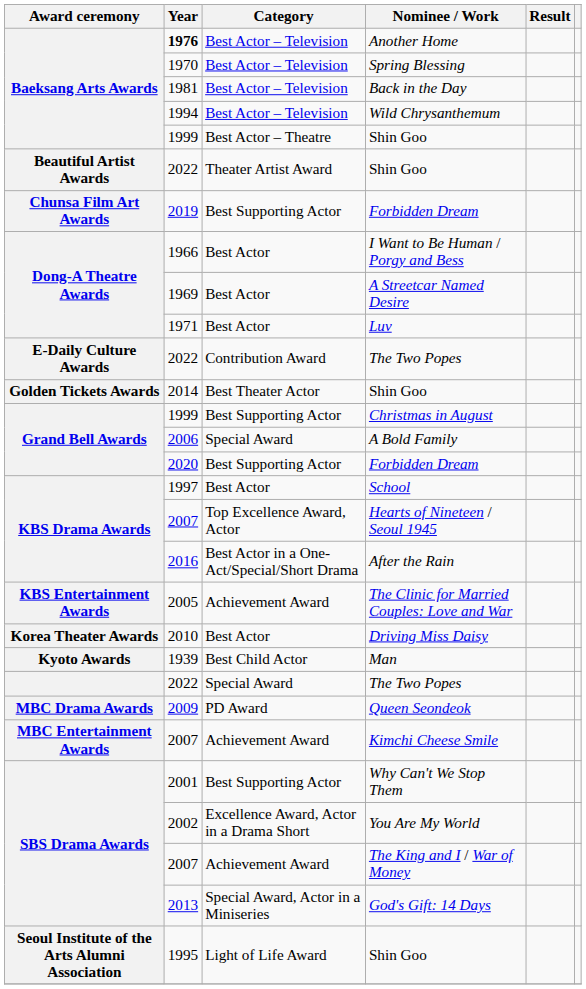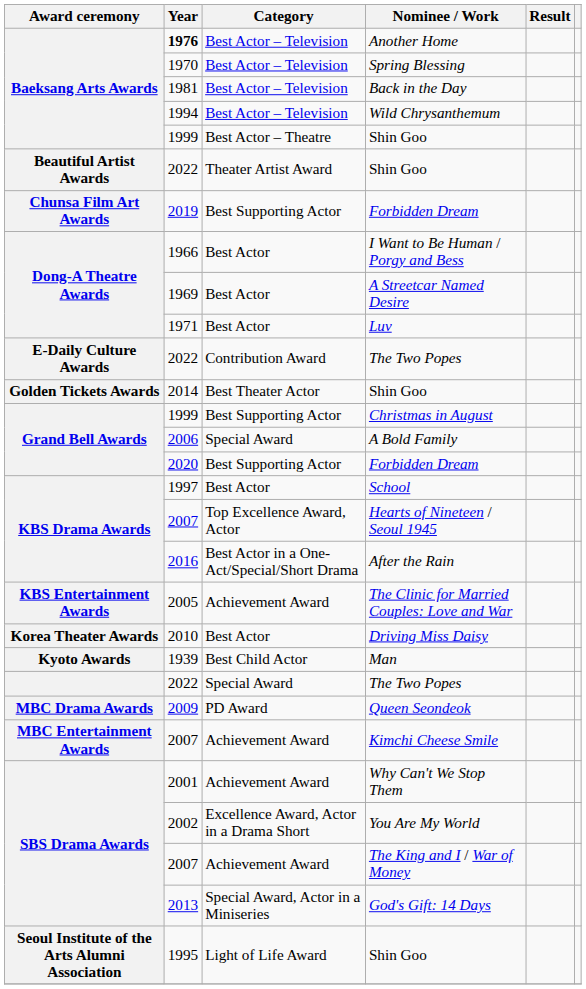Why Can't We Stop Them | Category: Best Supporting Actor -> Achievement Award
